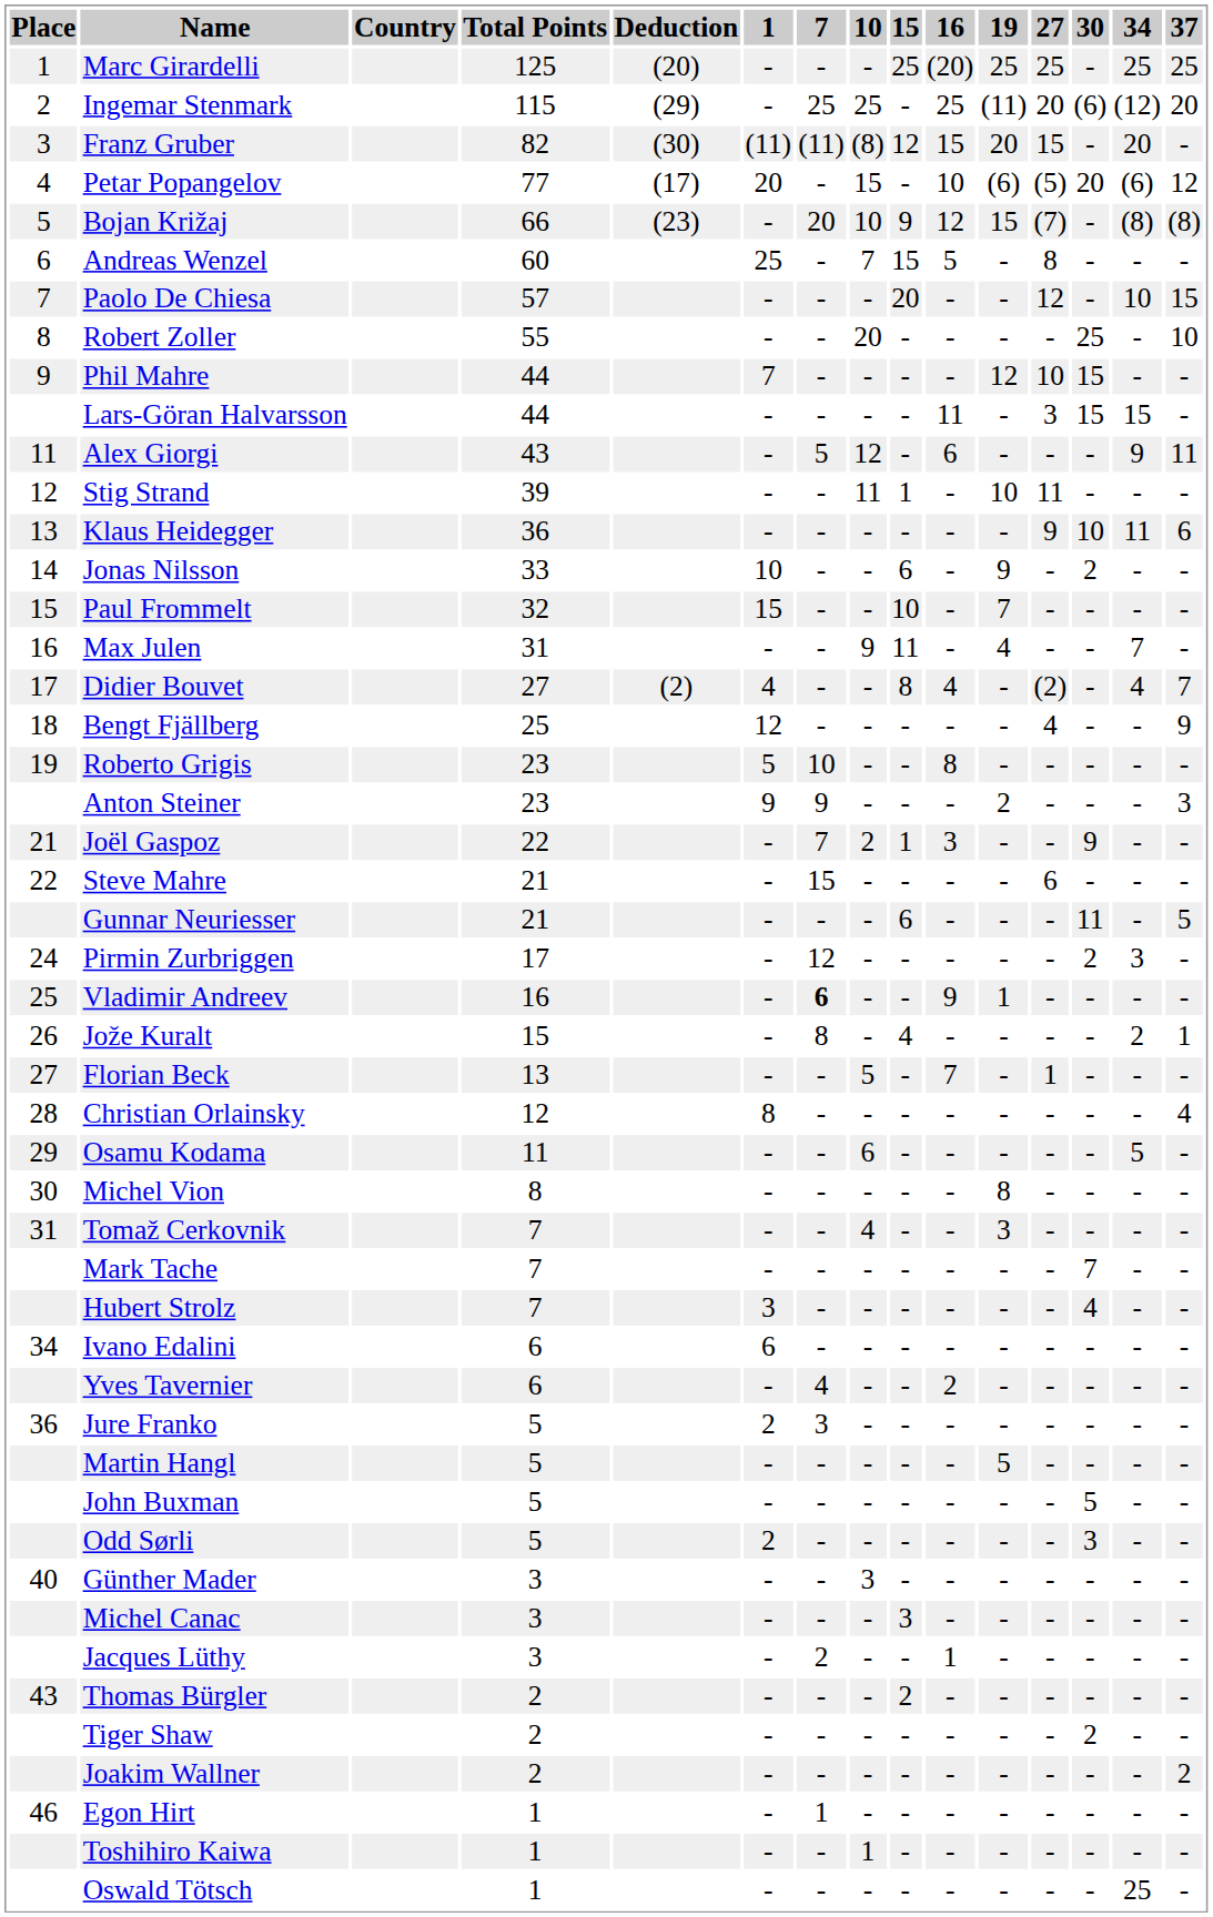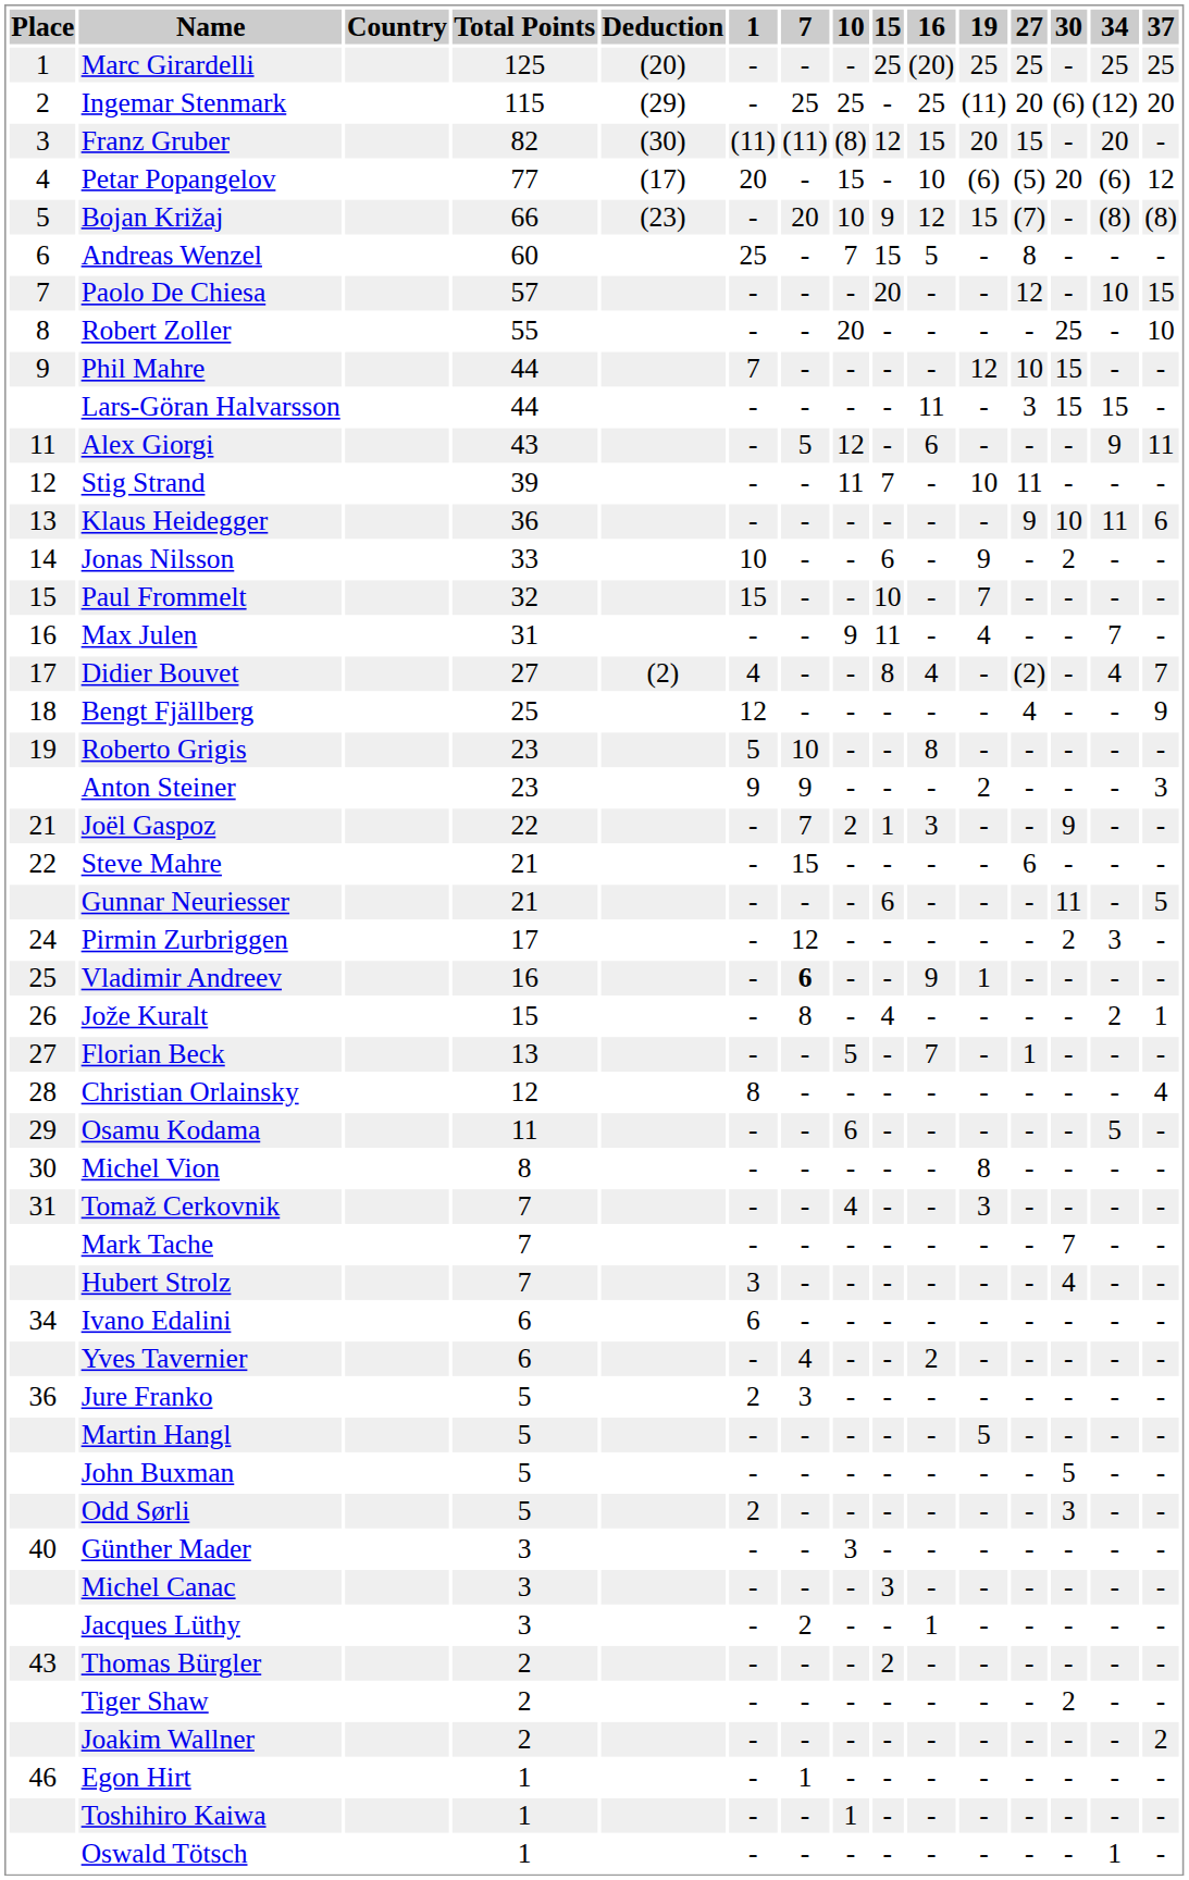Stig Strand | 15: 1 -> 7
Oswald Tötsch | 34: 25 -> 1
